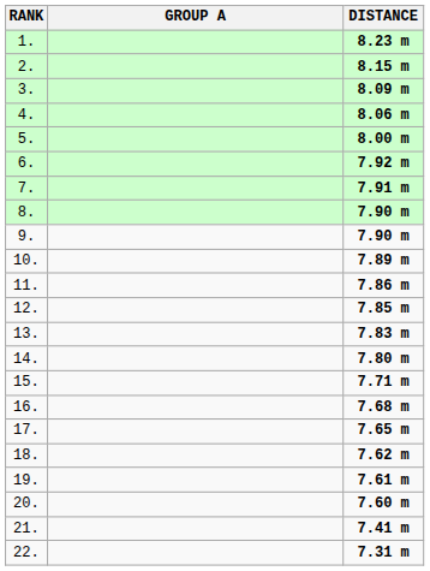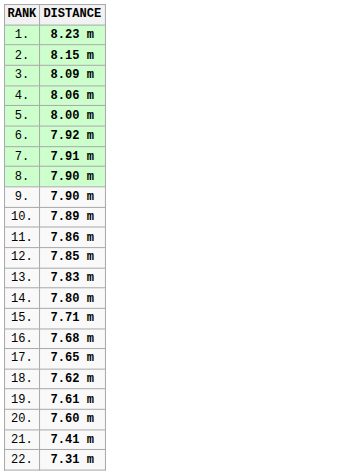- column: GROUP A
